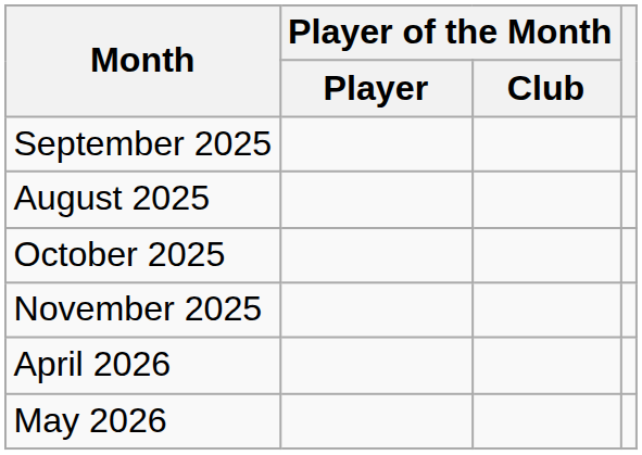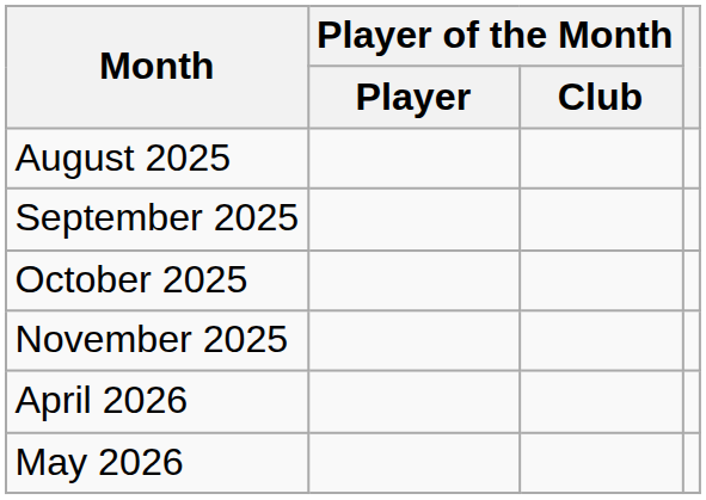rows swapped: August 2025 <-> September 2025
